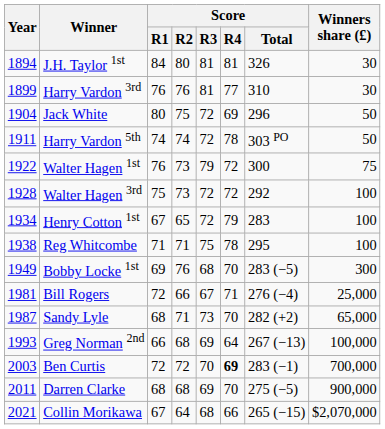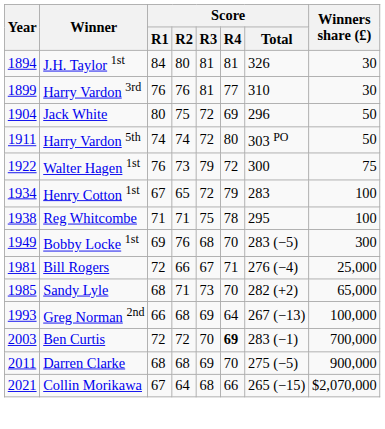Harry Vardon 5th | Score / R4: 78 -> 80
- row: 1928 | Walter Hagen 3rd | 75 | 73 | 72 | 72 | 292 | 100
Sandy Lyle | Year: 1987 -> 1985
